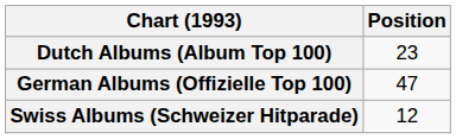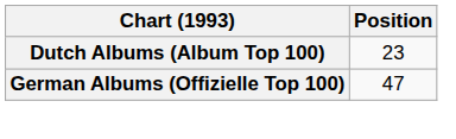- row: Swiss Albums (Schweizer Hitparade) | 12
